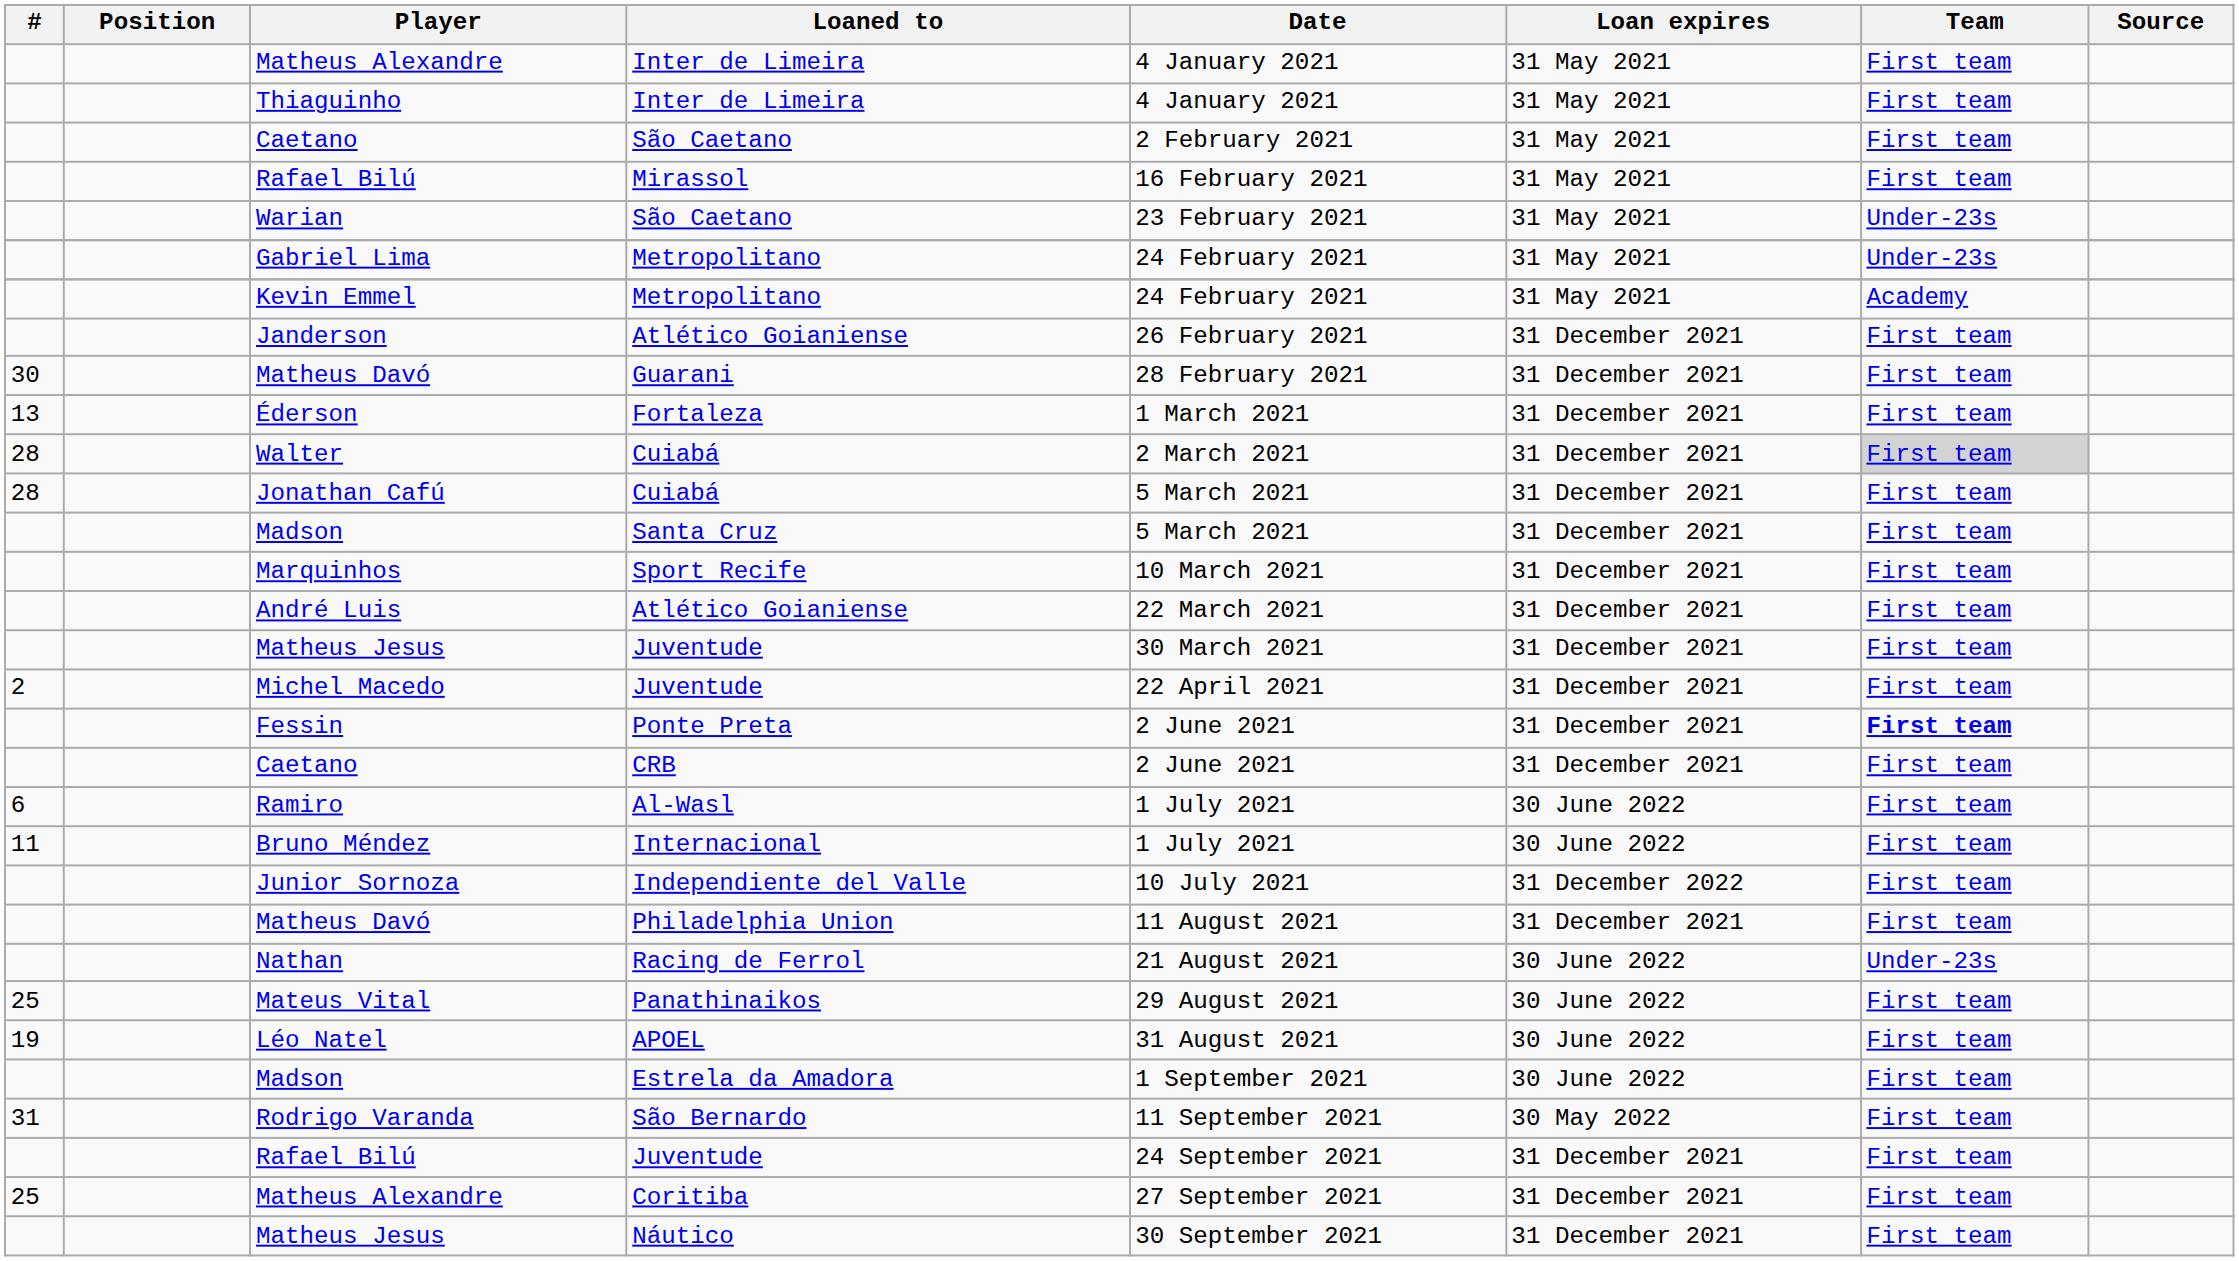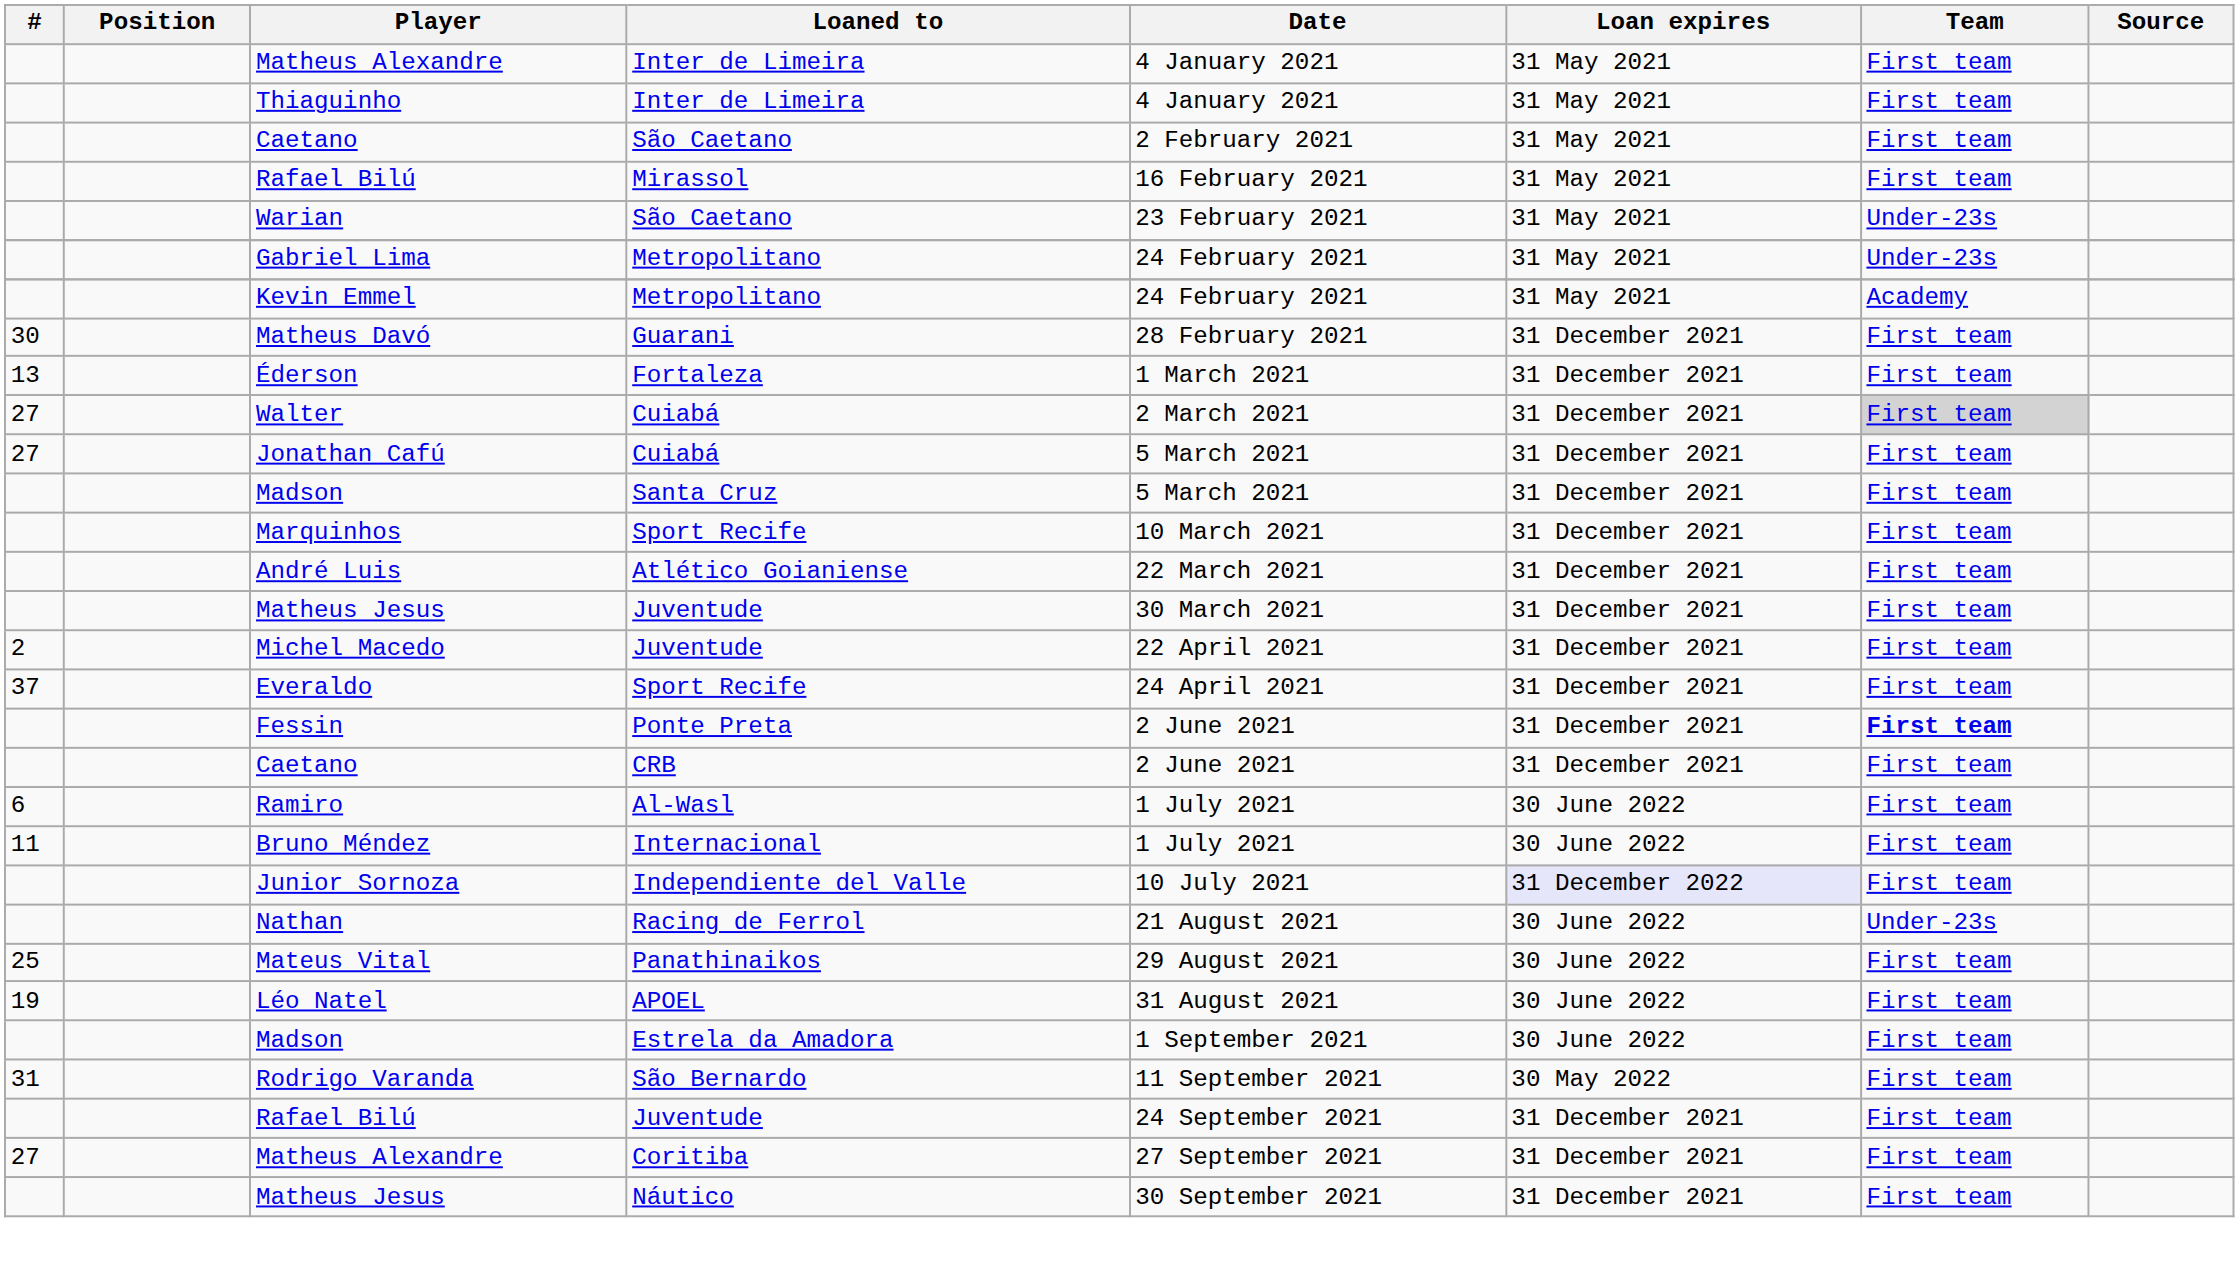- row: Janderson | Atlético Goianiense | 26 February 2021 | 31 December 2021 | First team
Walter | #: 28 -> 27
Jonathan Cafú | #: 28 -> 27
+ row: 37 | Everaldo | Sport Recife | 24 April 2021 | 31 December 2021 | First team
Junior Sornoza | Loan expires: no background -> lavender background
- row: Matheus Davó | Philadelphia Union | 11 August 2021 | 31 December 2021 | First team
Matheus Alexandre / Coritiba | #: 25 -> 27
